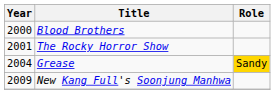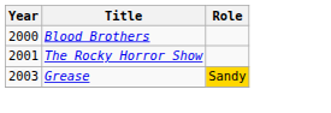Grease | Year: 2004 -> 2003
- row: 2009 | New Kang Full's Soonjung Manhwa
